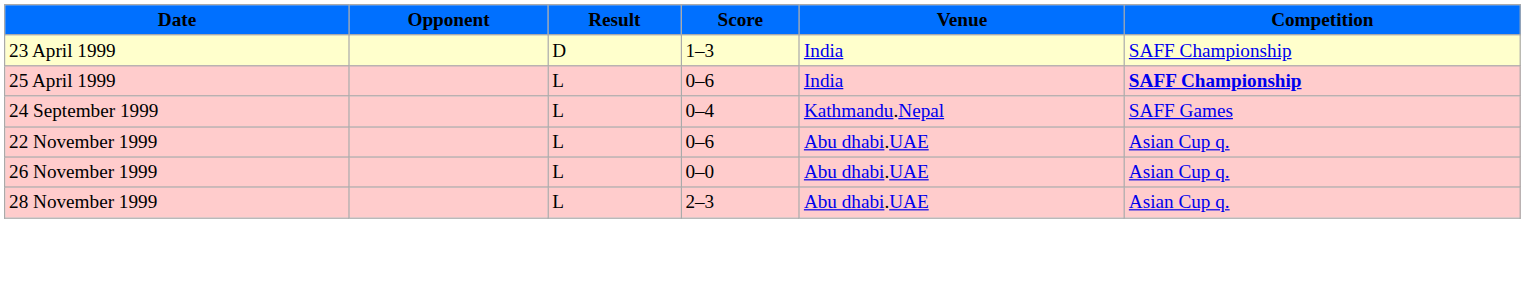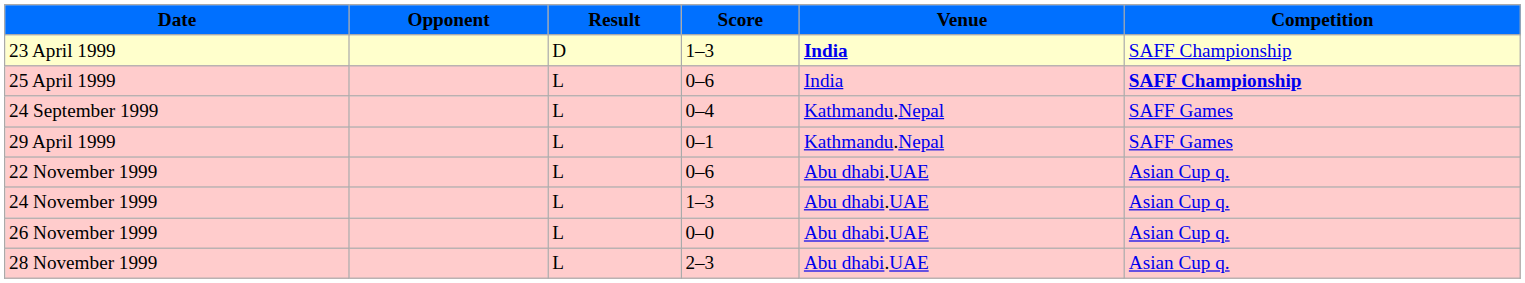23 April 1999 | Venue: normal -> bold
+ row: 29 April 1999 | L | 0–1 | Kathmandu.Nepal | SAFF Games
+ row: 24 November 1999 | L | 1–3 | Abu dhabi.UAE | Asian Cup q.
